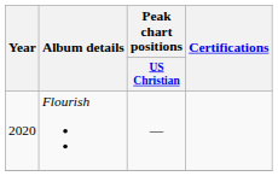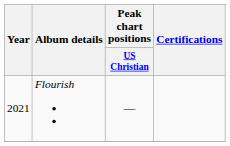Flourish | Year: 2020 -> 2021
